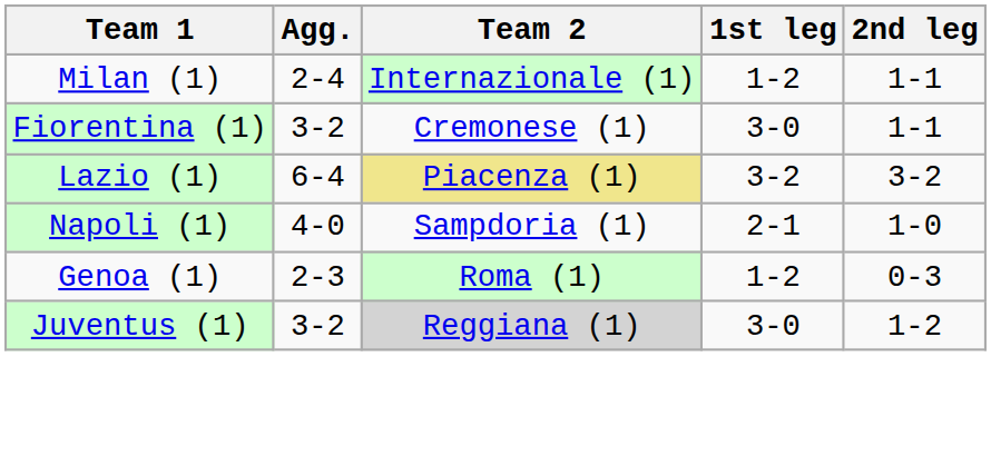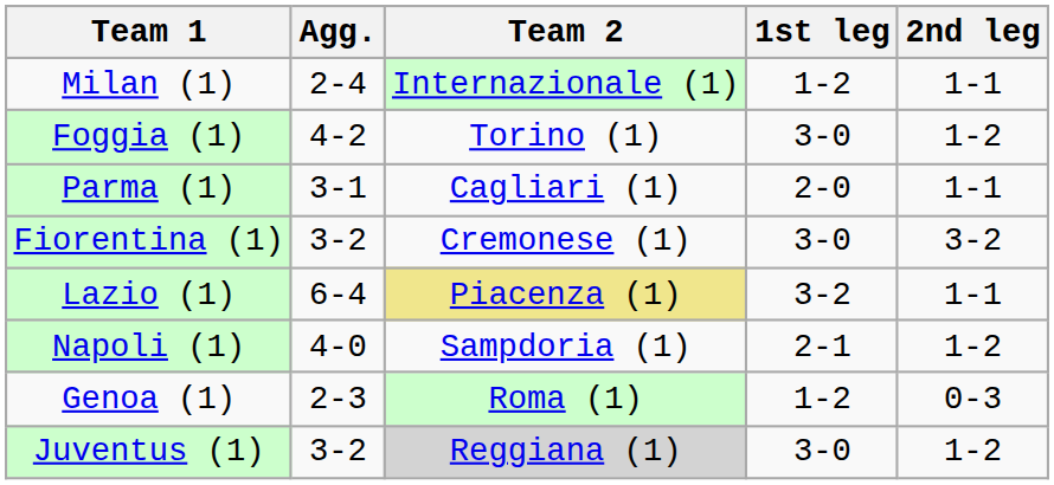+ row: Foggia (1) | 4-2 | Torino (1) | 3-0 | 1-2
+ row: Parma (1) | 3-1 | Cagliari (1) | 2-0 | 1-1
Fiorentina (1) | 2nd leg: 1-1 -> 3-2
Lazio (1) | 2nd leg: 3-2 -> 1-1
Napoli (1) | 2nd leg: 1-0 -> 1-2
